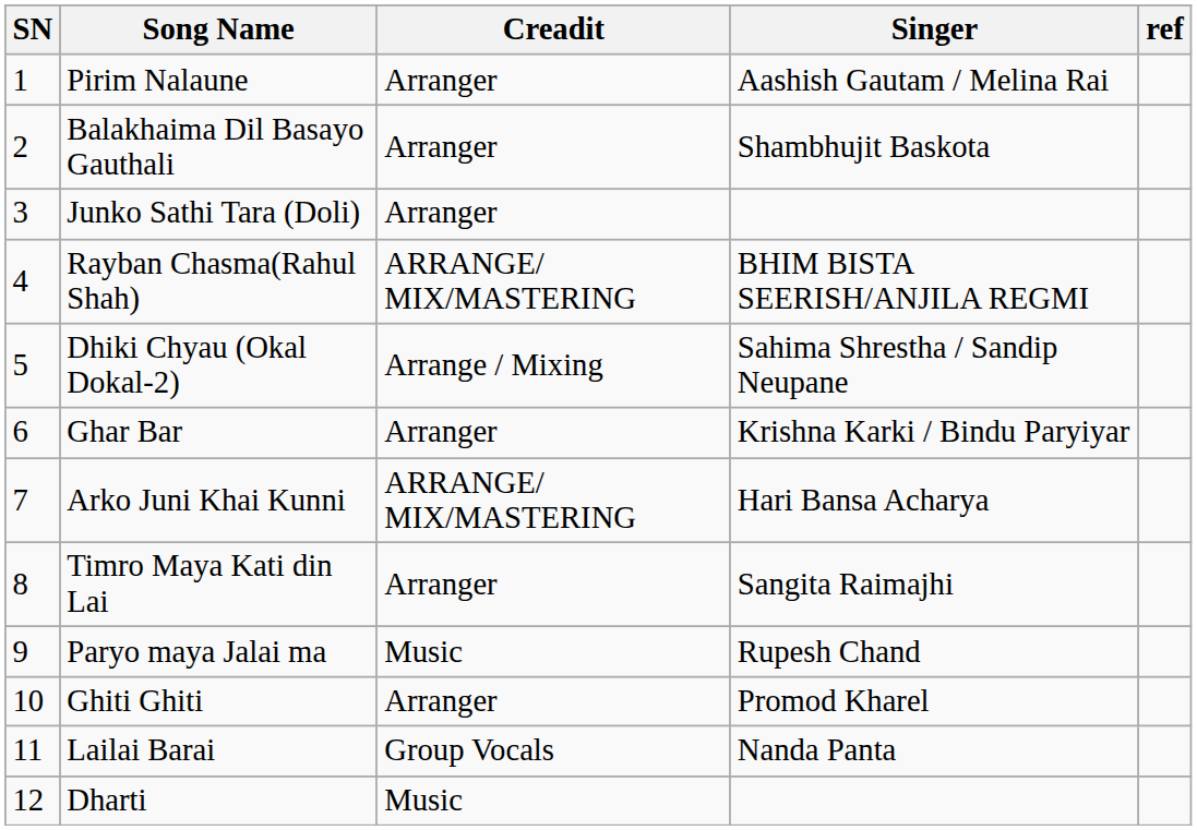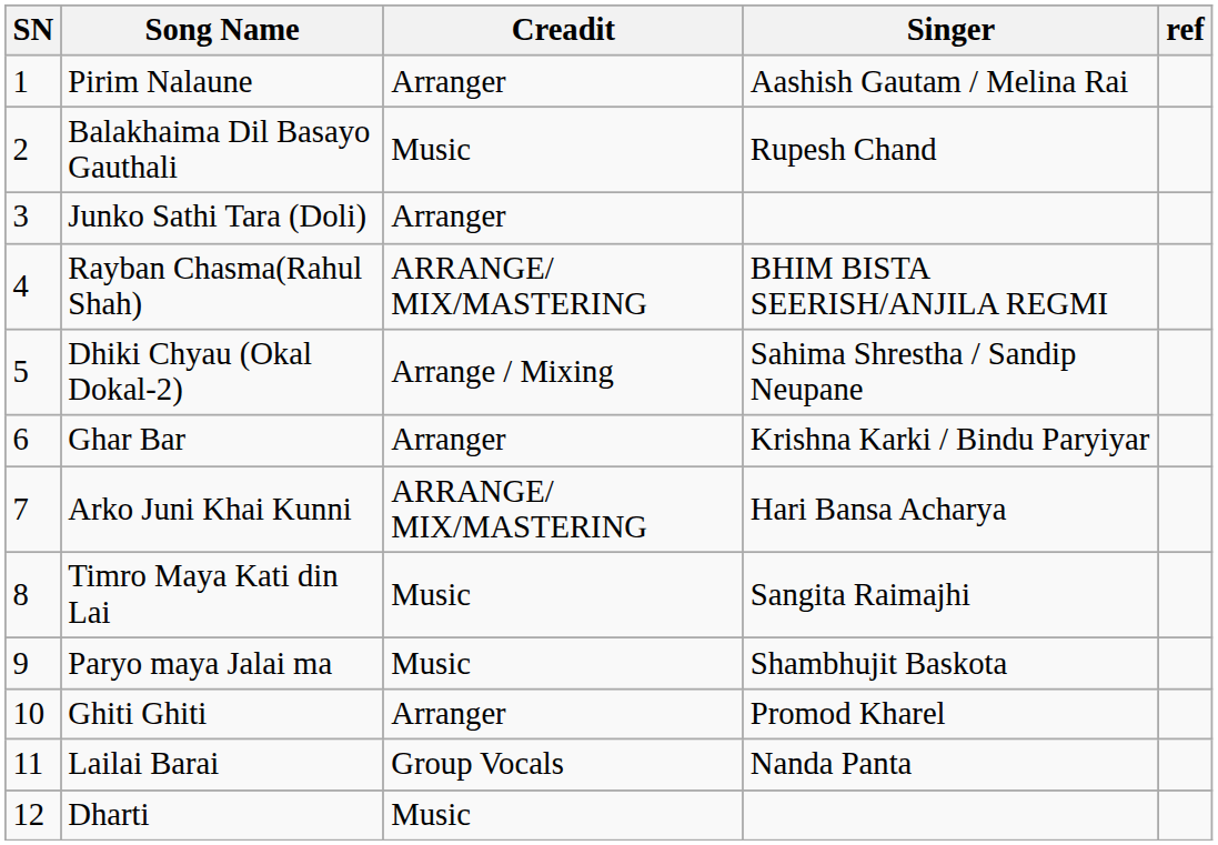Balakhaima Dil Basayo Gauthali | Creadit: Arranger -> Music
Balakhaima Dil Basayo Gauthali | Singer: Shambhujit Baskota -> Rupesh Chand
Timro Maya Kati din Lai | Creadit: Arranger -> Music
Paryo maya Jalai ma | Singer: Rupesh Chand -> Shambhujit Baskota
